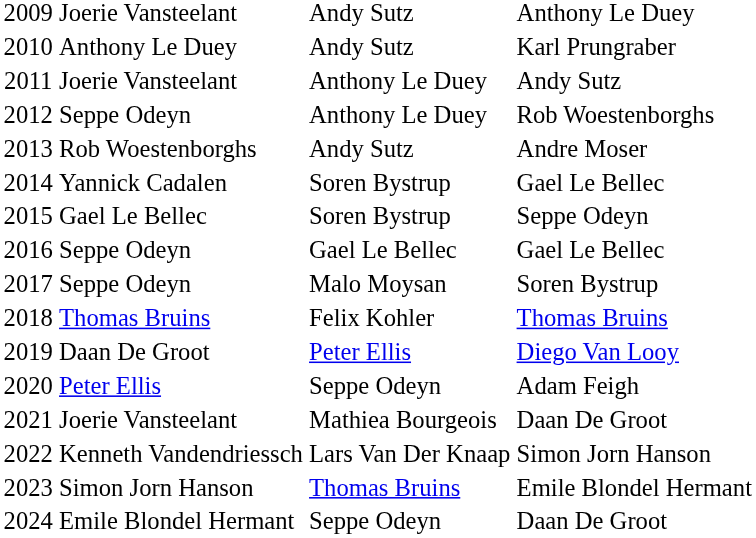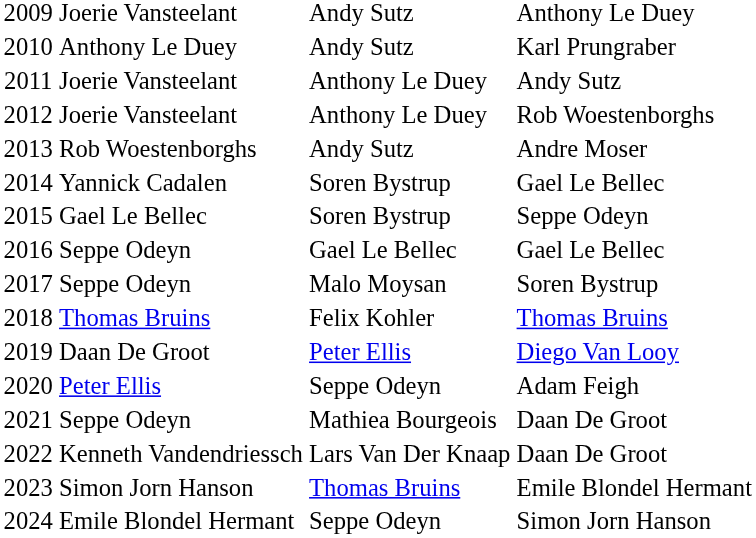2012 | column 2: Seppe Odeyn -> Joerie Vansteelant
2021 | column 2: Joerie Vansteelant -> Seppe Odeyn
2022 | column 4: Simon Jorn Hanson -> Daan De Groot
2024 | column 4: Daan De Groot -> Simon Jorn Hanson
